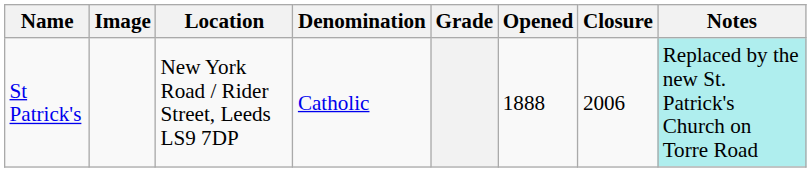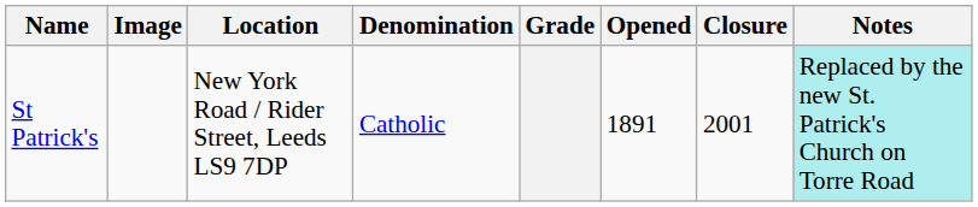St Patrick's | Opened: 1888 -> 1891
St Patrick's | Closure: 2006 -> 2001
